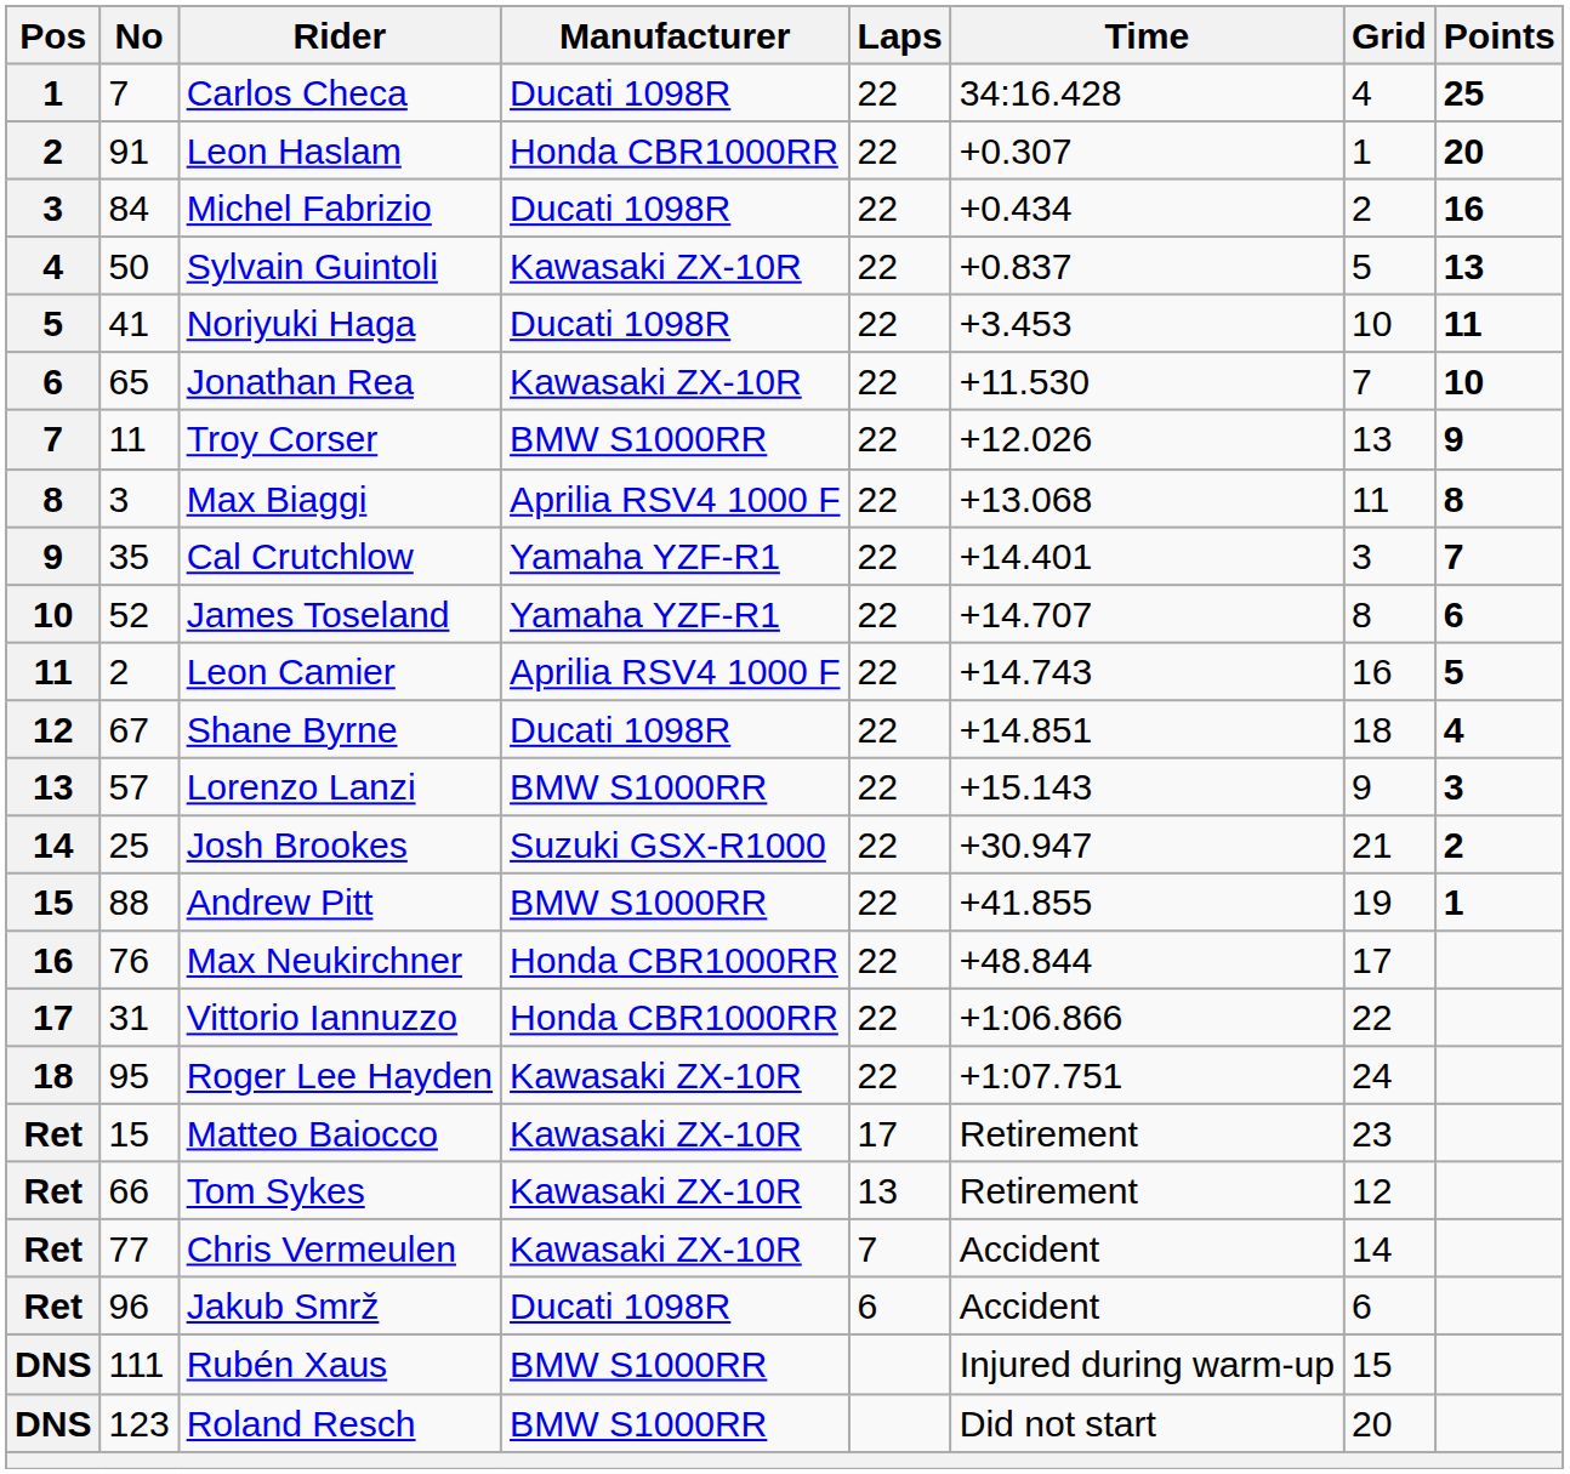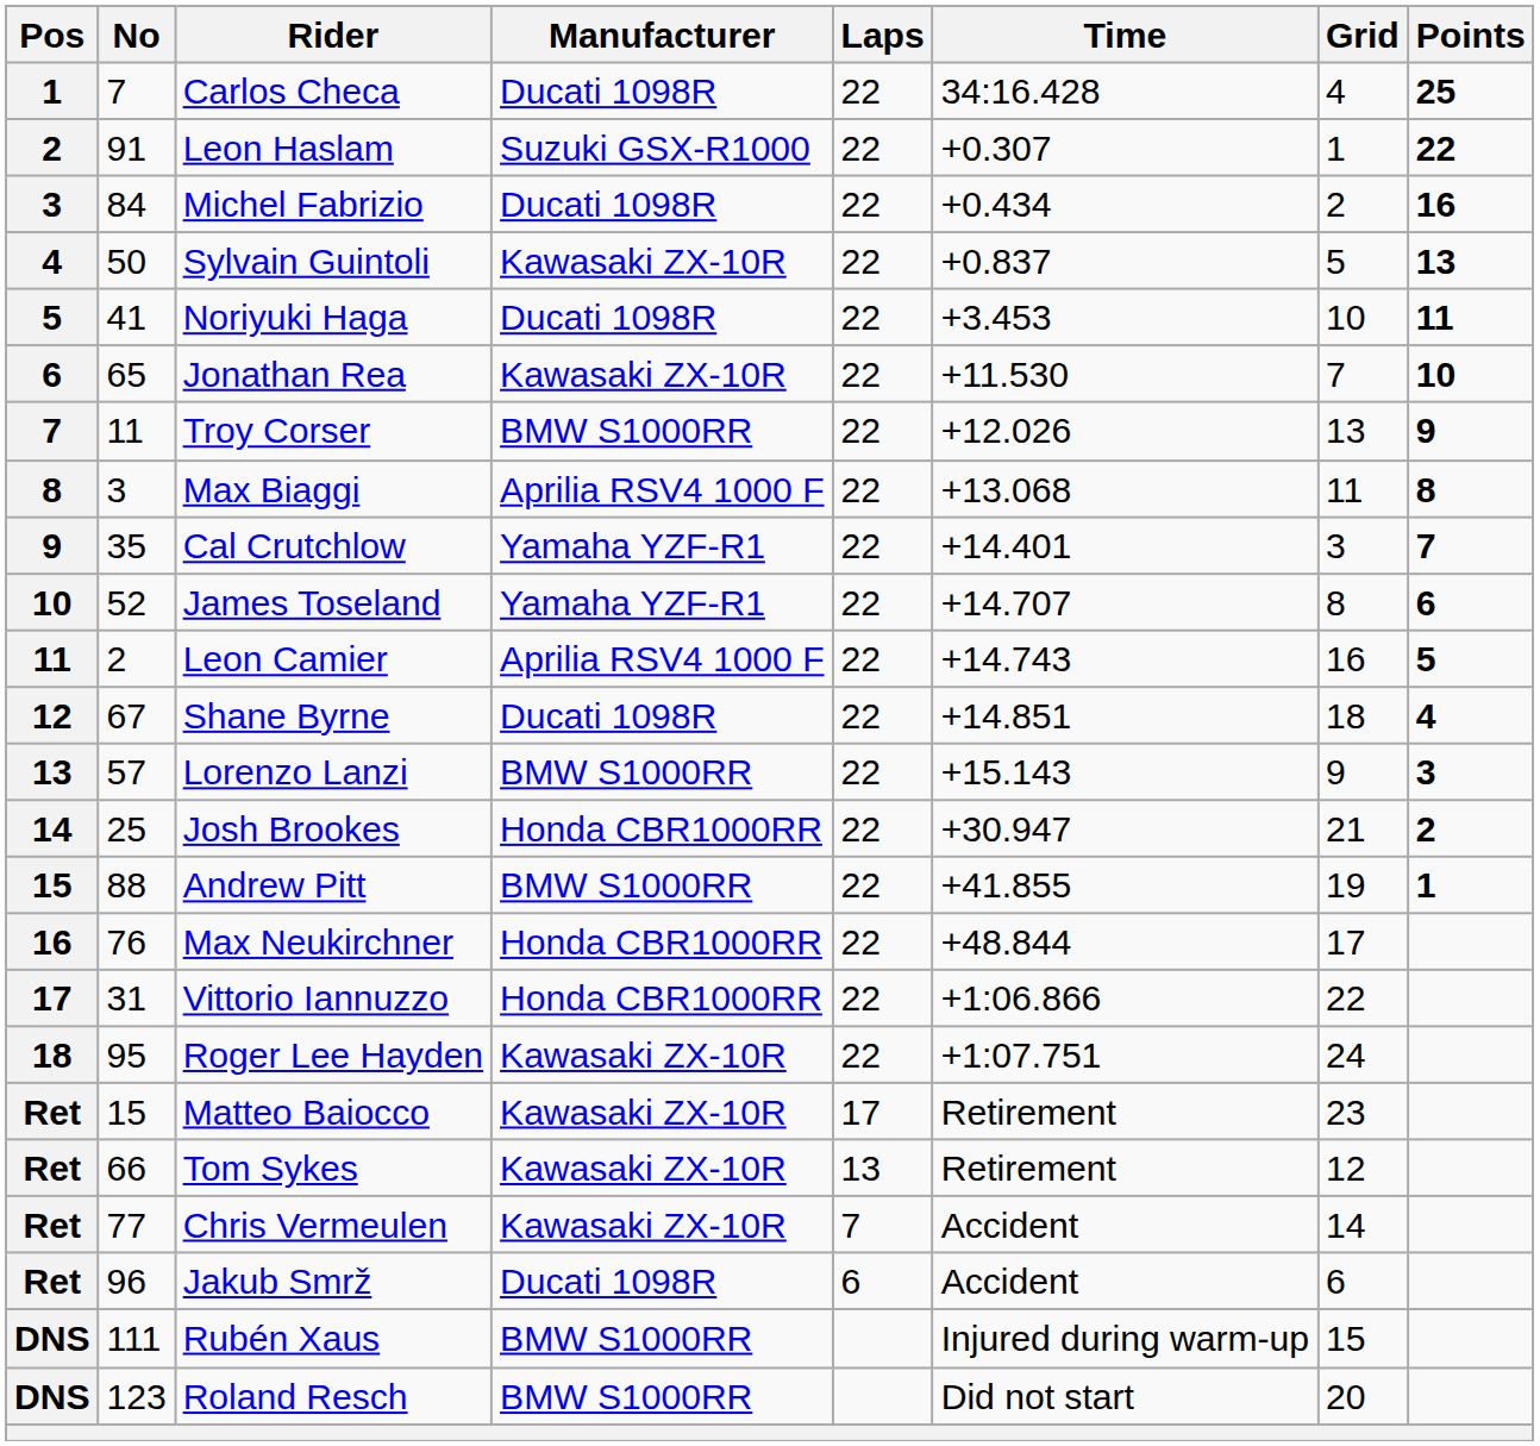Leon Haslam | Manufacturer: Honda CBR1000RR -> Suzuki GSX-R1000
Leon Haslam | Points: 20 -> 22
Josh Brookes | Manufacturer: Suzuki GSX-R1000 -> Honda CBR1000RR
